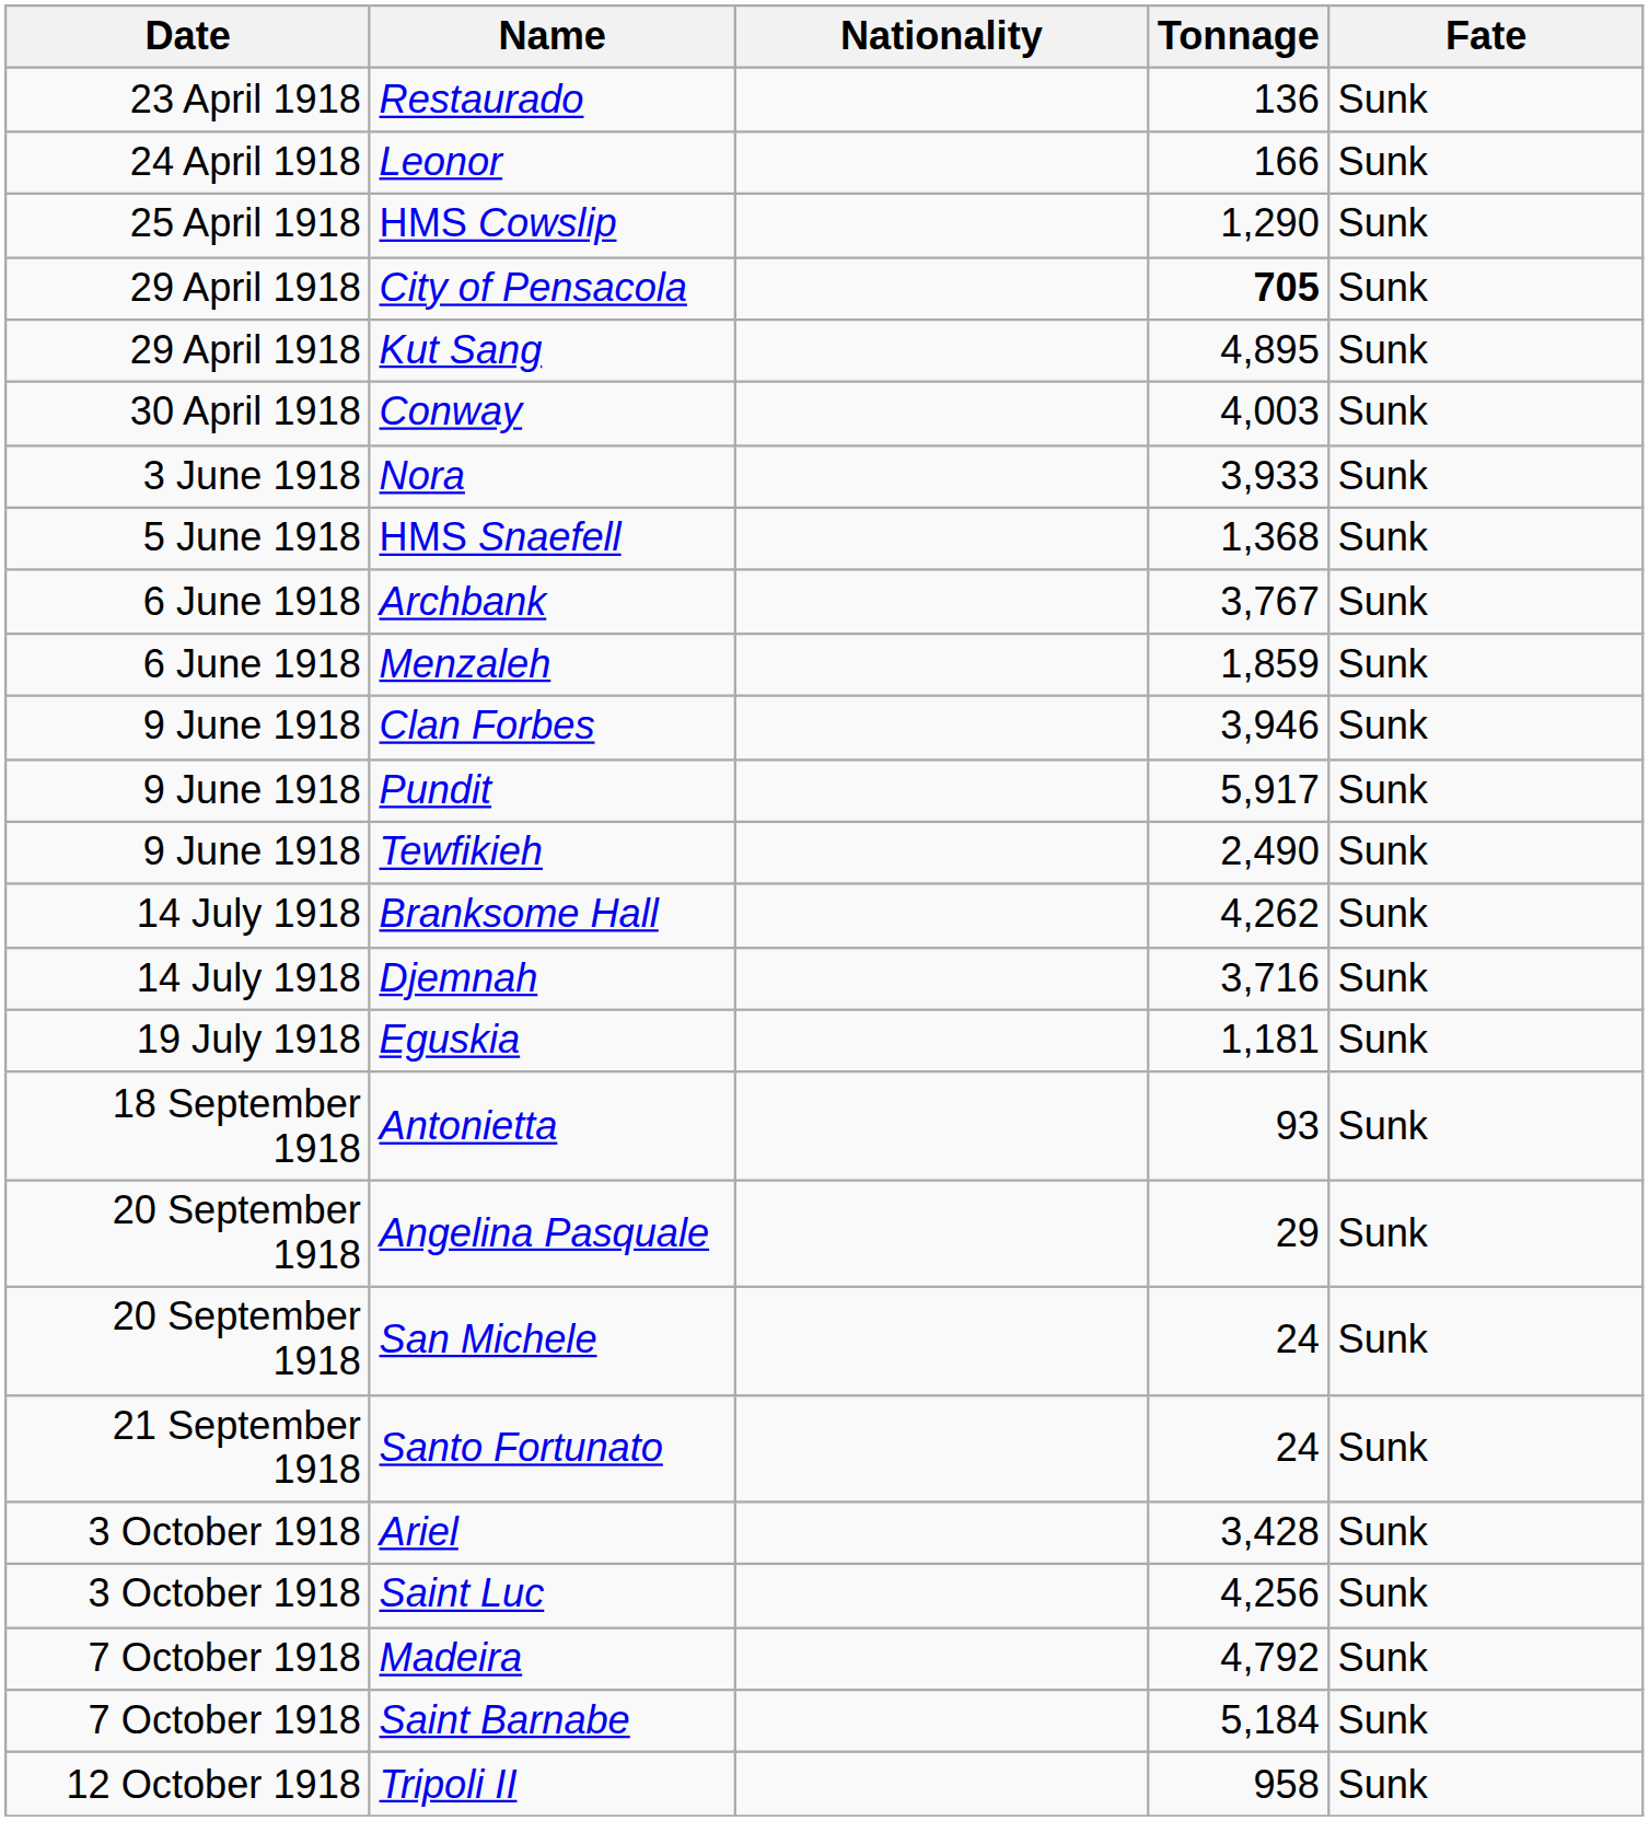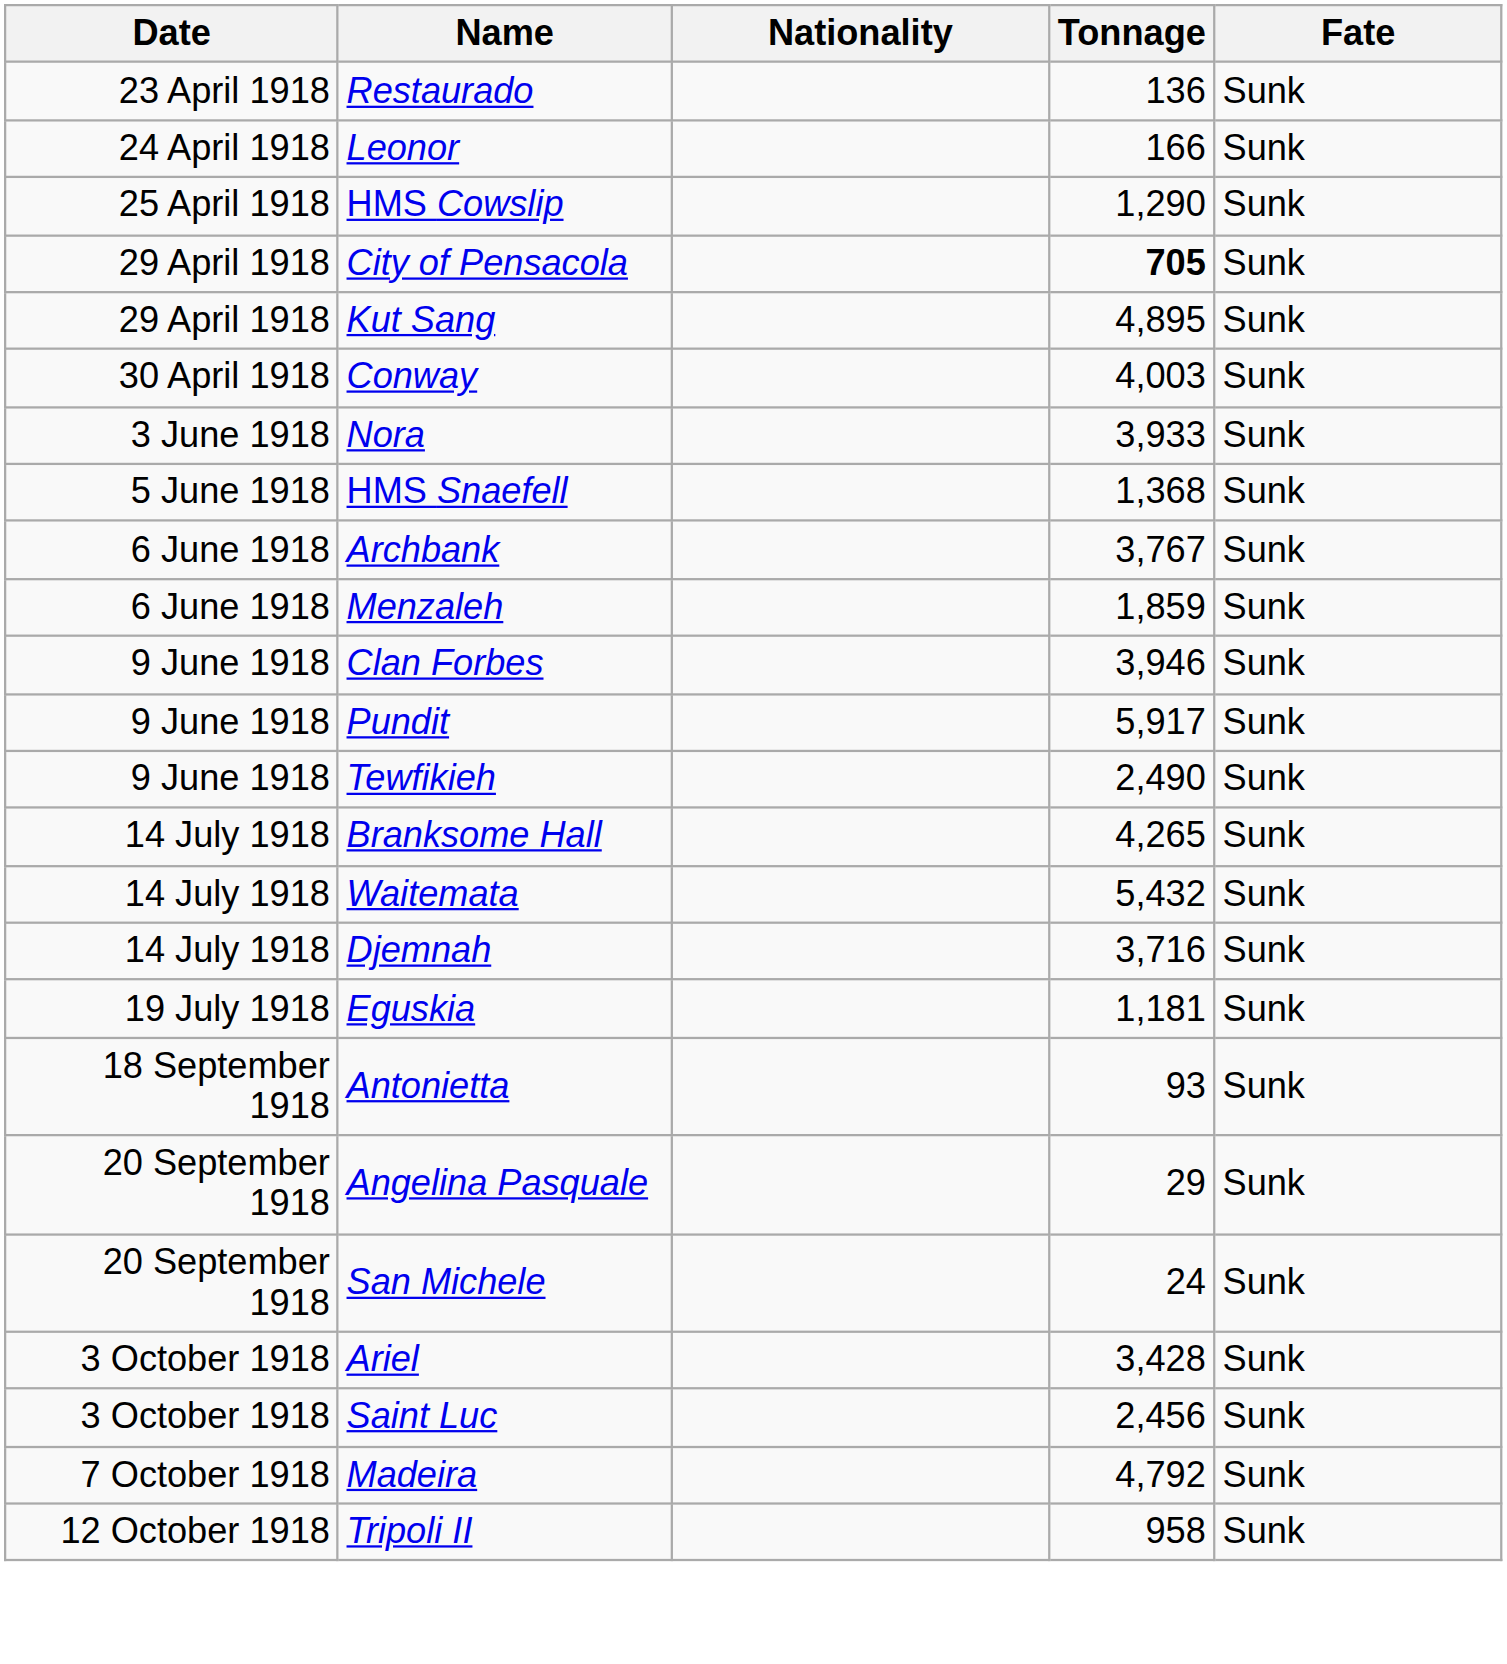Branksome Hall | Tonnage: 4,262 -> 4,265
+ row: 14 July 1918 | Waitemata | 5,432 | Sunk
- row: 21 September 1918 | Santo Fortunato | 24 | Sunk
Saint Luc | Tonnage: 4,256 -> 2,456
- row: 7 October 1918 | Saint Barnabe | 5,184 | Sunk
